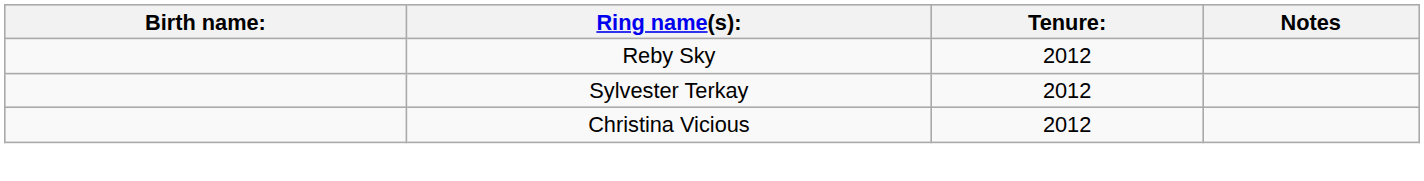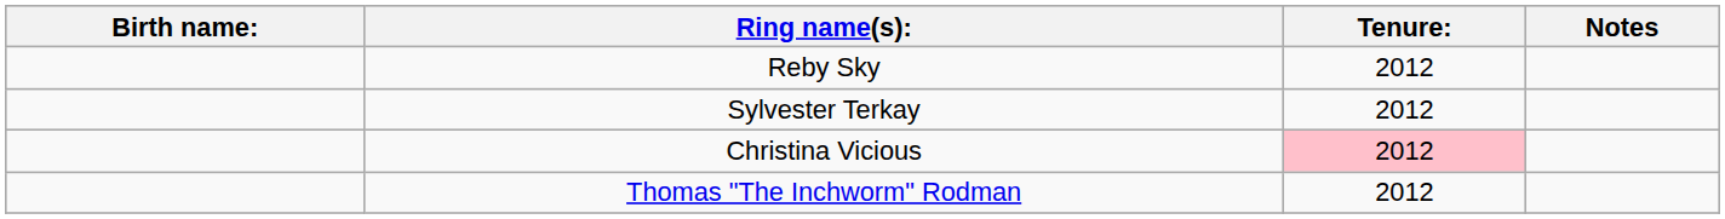Christina Vicious | Tenure:: no background -> pink background
+ row: Thomas "The Inchworm" Rodman | 2012
